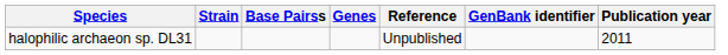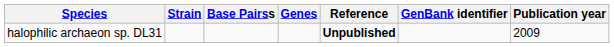halophilic archaeon sp. DL31 | Reference: normal -> bold
halophilic archaeon sp. DL31 | Publication year: 2011 -> 2009
